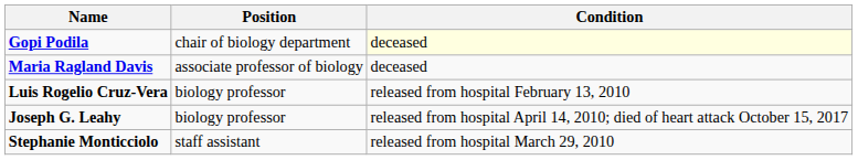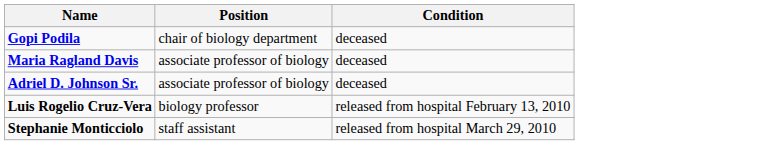Gopi Podila | Condition: lightyellow background -> no background
+ row: Adriel D. Johnson Sr. | associate professor of biology | deceased
- row: Joseph G. Leahy | biology professor | released from hospital April 14, 2010; died of heart attack October 15, 2017
